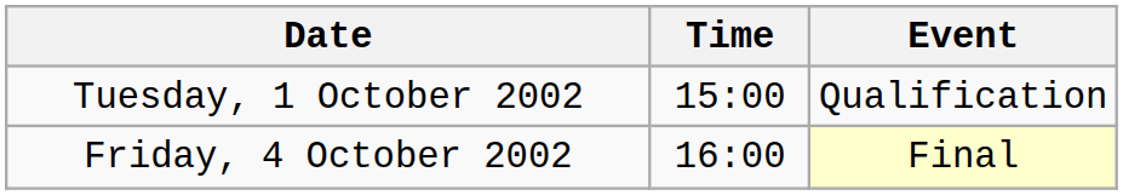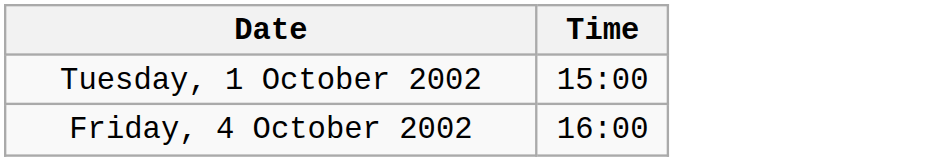- column: Event | Qualification | Final
